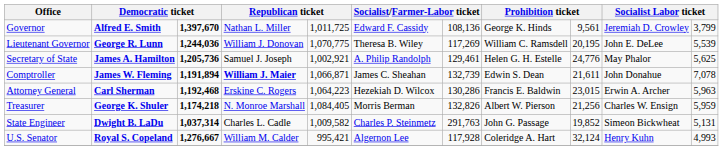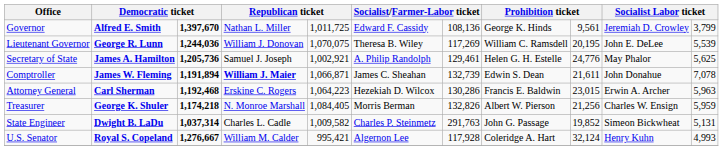Lieutenant Governor | column 5: 1,070,775 -> 1,070,075
